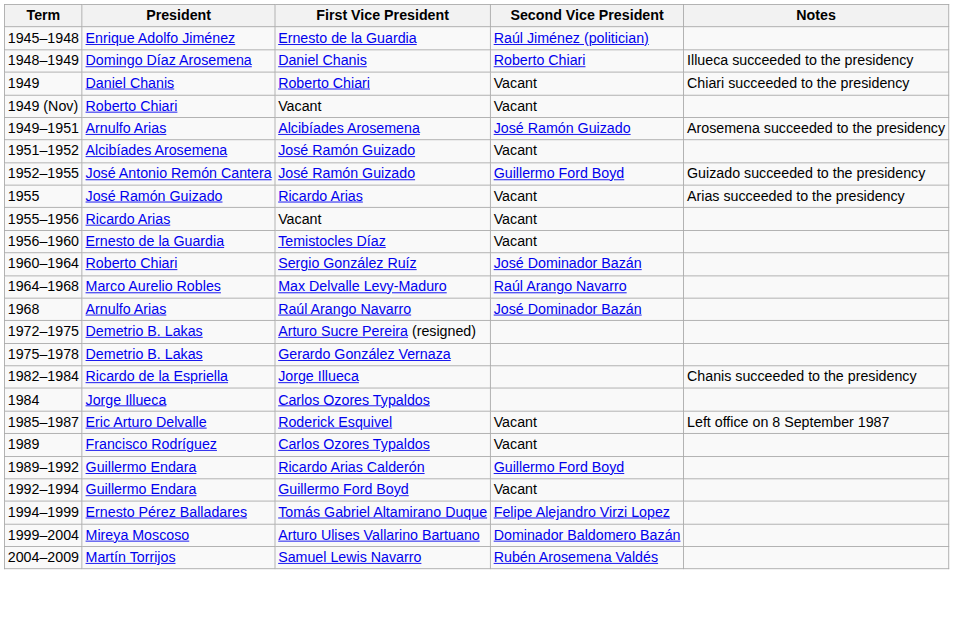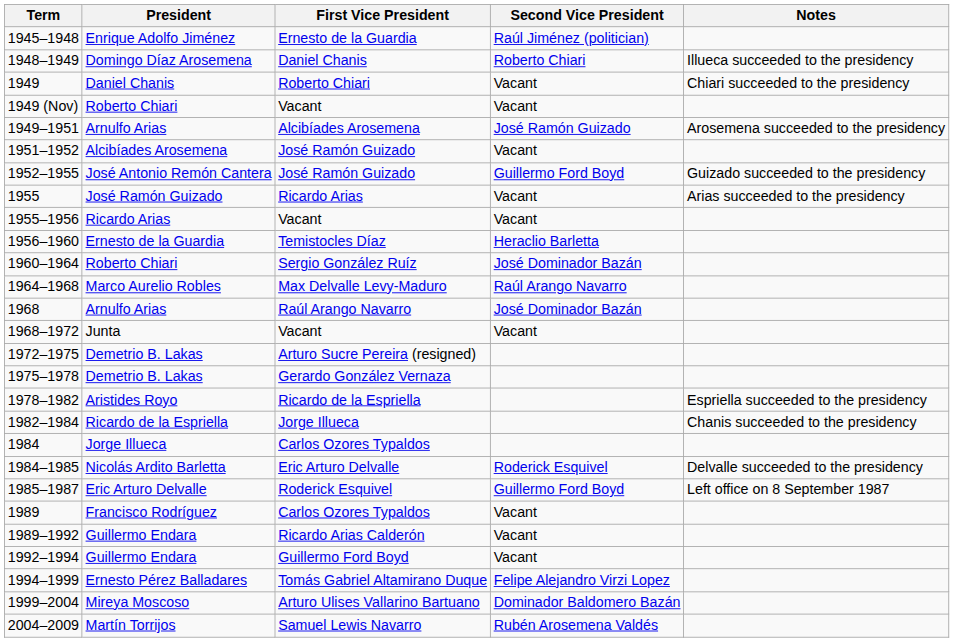1956–1960 | Second Vice President: Vacant -> Heraclio Barletta
+ row: 1968–1972 | Junta | Vacant | Vacant
+ row: 1978–1982 | Aristides Royo | Ricardo de la Espriella | Espriella succeeded to the presidency
+ row: 1984–1985 | Nicolás Ardito Barletta | Eric Arturo Delvalle | Roderick Esquivel | Delvalle succeeded to the presidency
1985–1987 | Second Vice President: Vacant -> Guillermo Ford Boyd
1989–1992 | Second Vice President: Guillermo Ford Boyd -> Vacant
